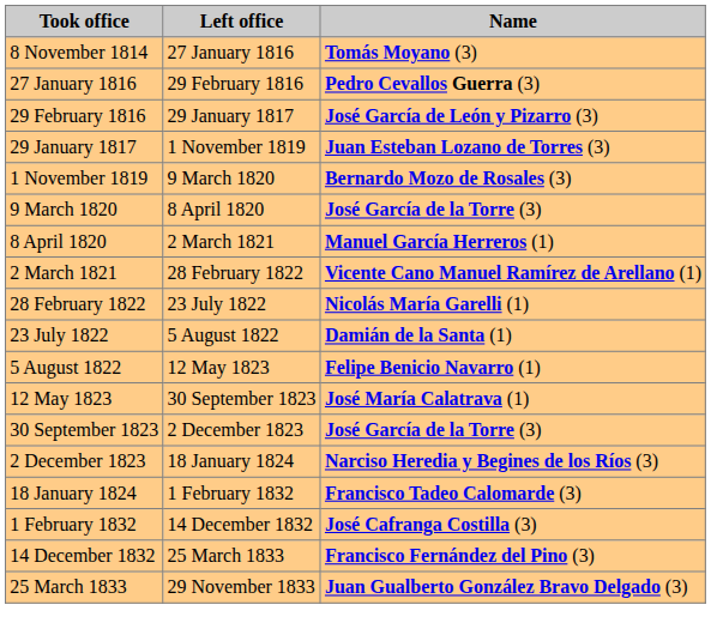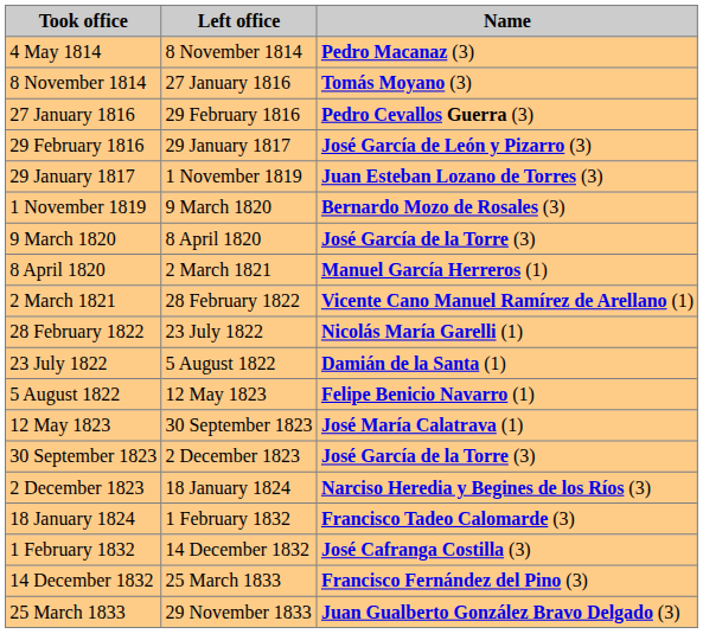+ row: 4 May 1814 | 8 November 1814 | Pedro Macanaz (3)
